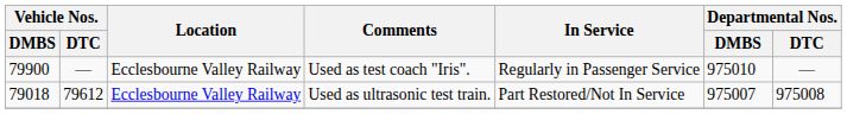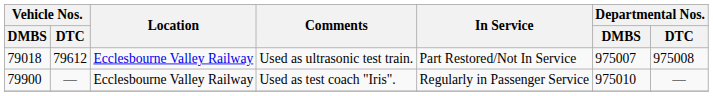rows swapped: Used as ultrasonic test train. <-> Used as test coach "Iris".
